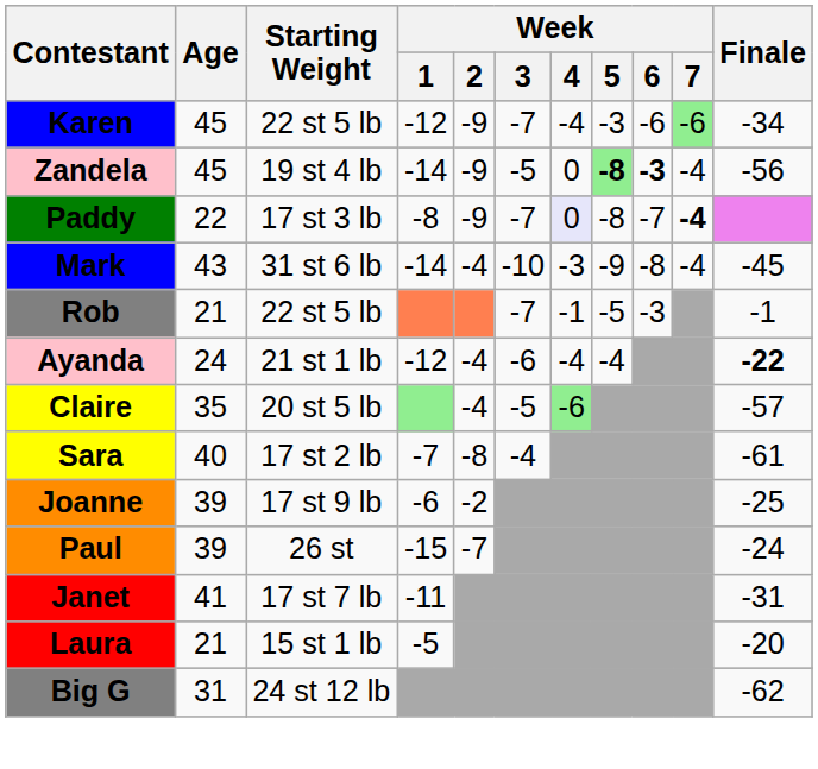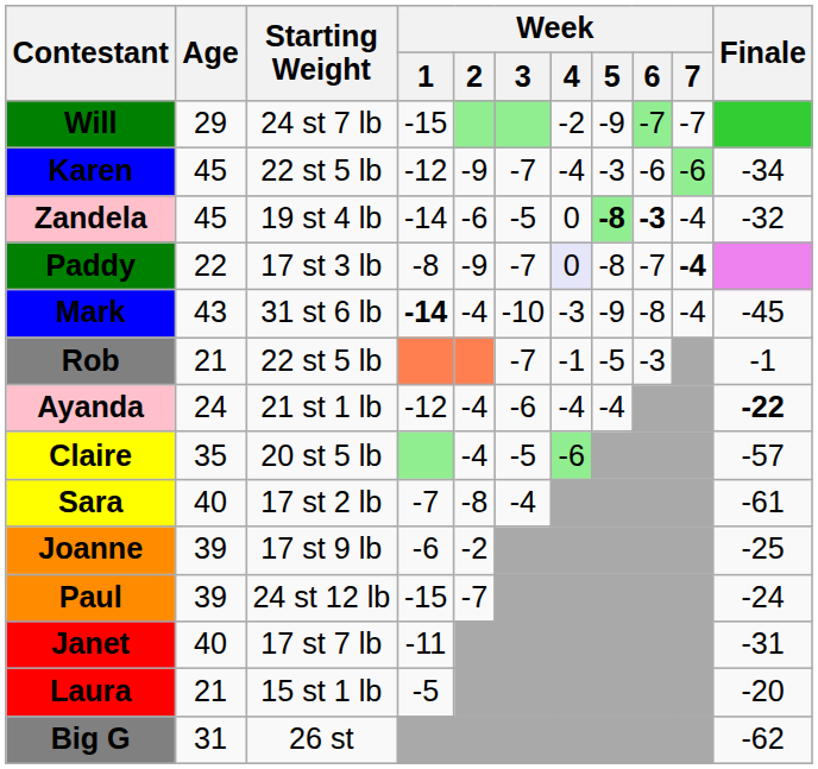+ row: Will | 29 | 24 st 7 lb | -15 | -2 | -9 | -7 | -7
Zandela | Week / 2: -9 -> -6
Zandela | Finale: -56 -> -32
Mark | Week / 1: normal -> bold
Paul | Starting Weight: 26 st -> 24 st 12 lb
Janet | Age: 41 -> 40
Big G | Starting Weight: 24 st 12 lb -> 26 st
